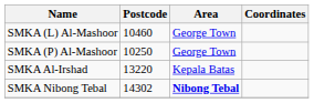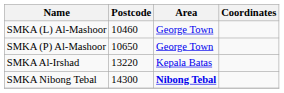SMKA (P) Al-Mashoor | Postcode: 10250 -> 10650
SMKA Nibong Tebal | Postcode: 14302 -> 14300
